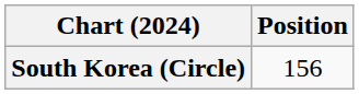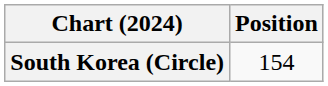South Korea (Circle) | Position: 156 -> 154
